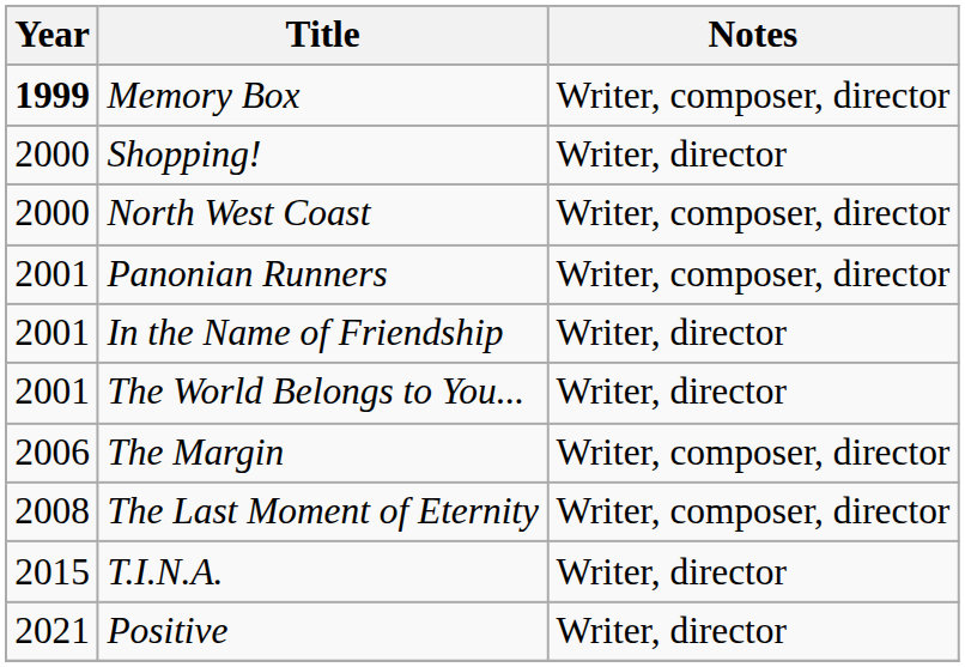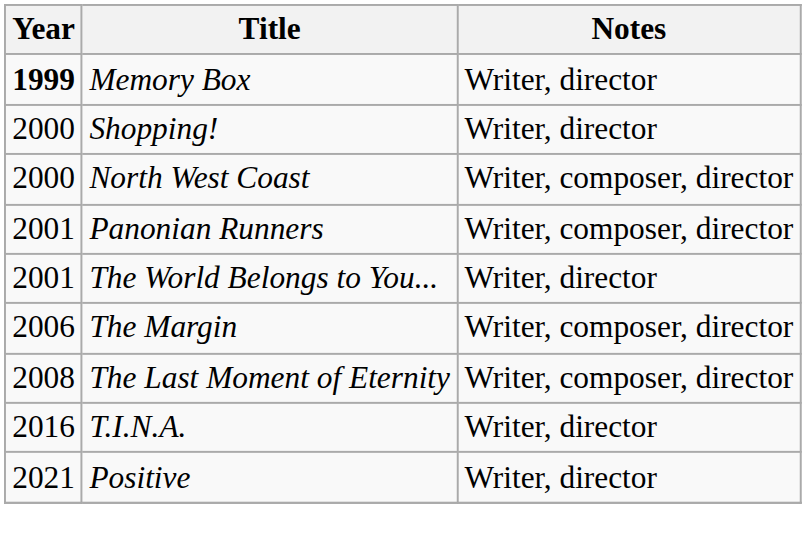Memory Box | Notes: Writer, composer, director -> Writer, director
- row: 2001 | In the Name of Friendship | Writer, director
T.I.N.A. | Year: 2015 -> 2016
